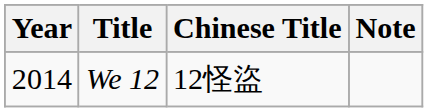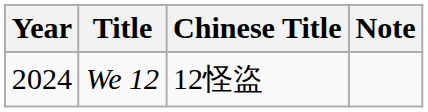We 12 | Year: 2014 -> 2024
